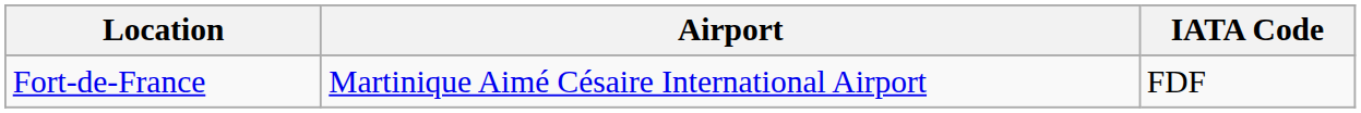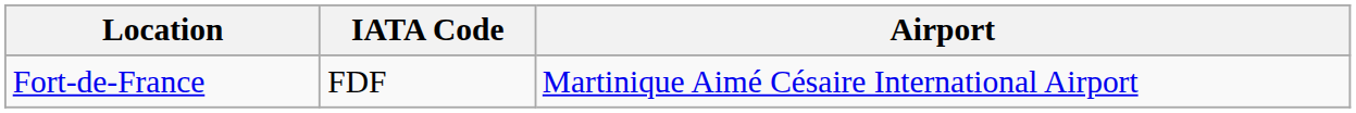columns swapped: Airport <-> IATA Code
